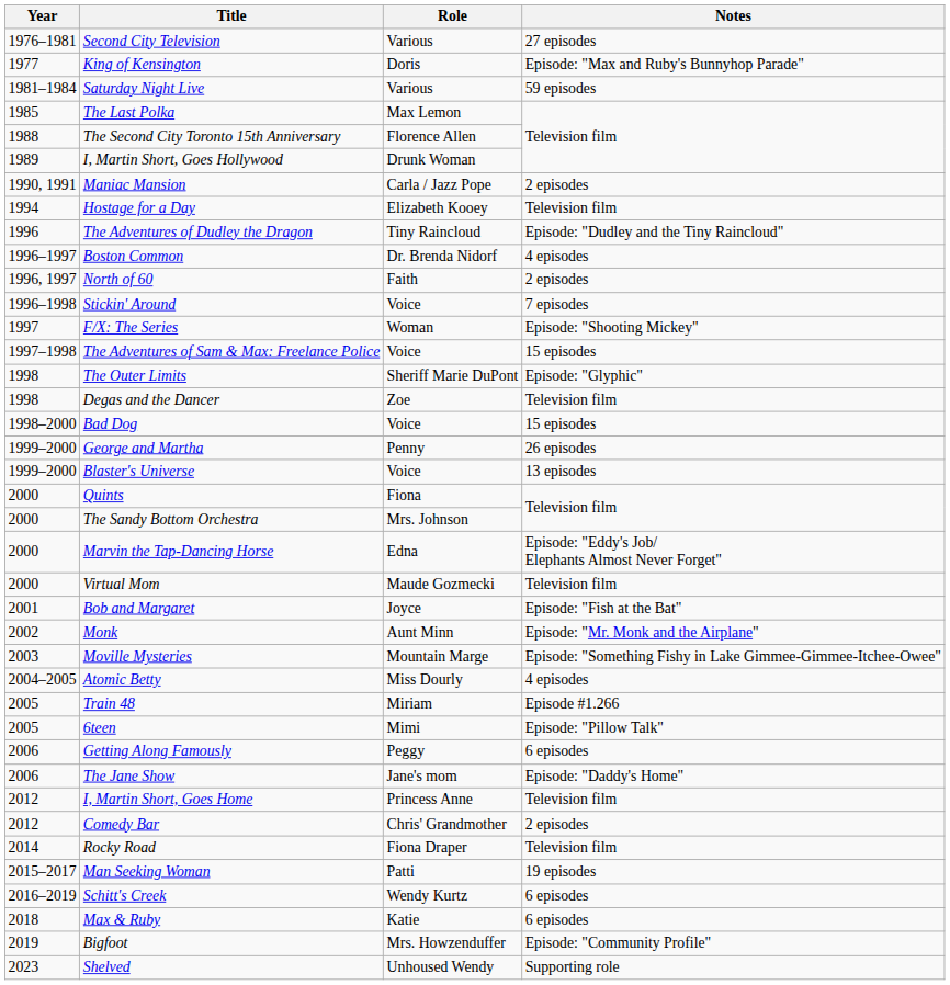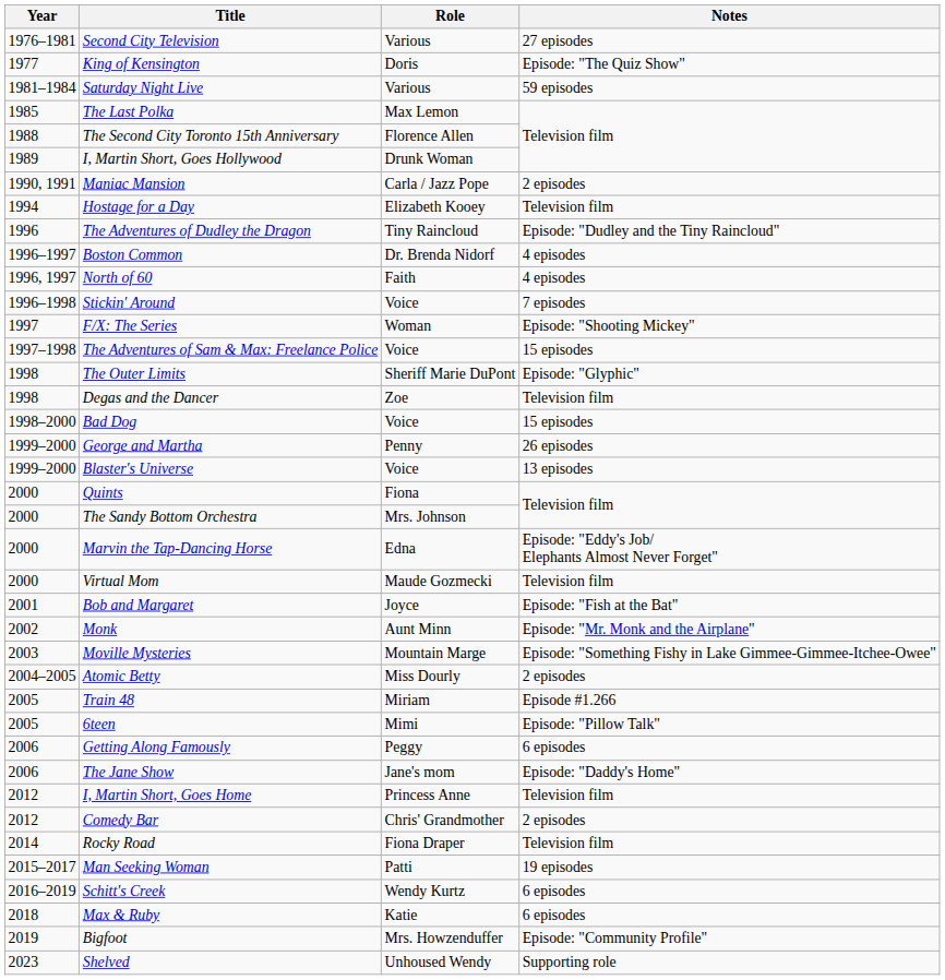King of Kensington | Notes: Episode: "Max and Ruby's Bunnyhop Parade" -> Episode: "The Quiz Show"
North of 60 | Notes: 2 episodes -> 4 episodes
Atomic Betty | Notes: 4 episodes -> 2 episodes
